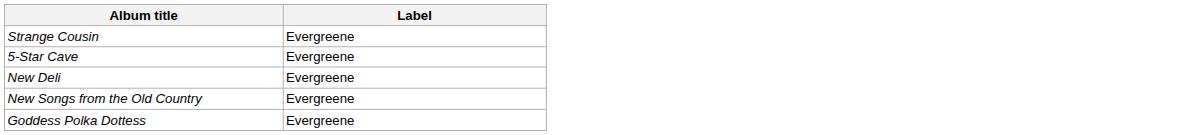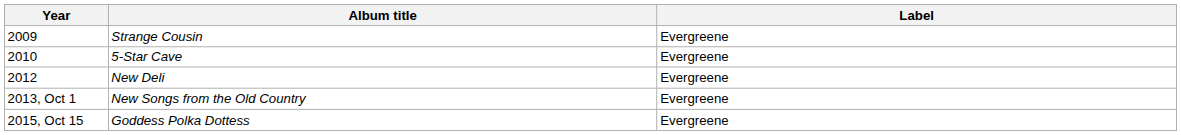+ column: Year | 2009 | 2010 | 2012 | 2013, Oct 1 | 2015, Oct 15
